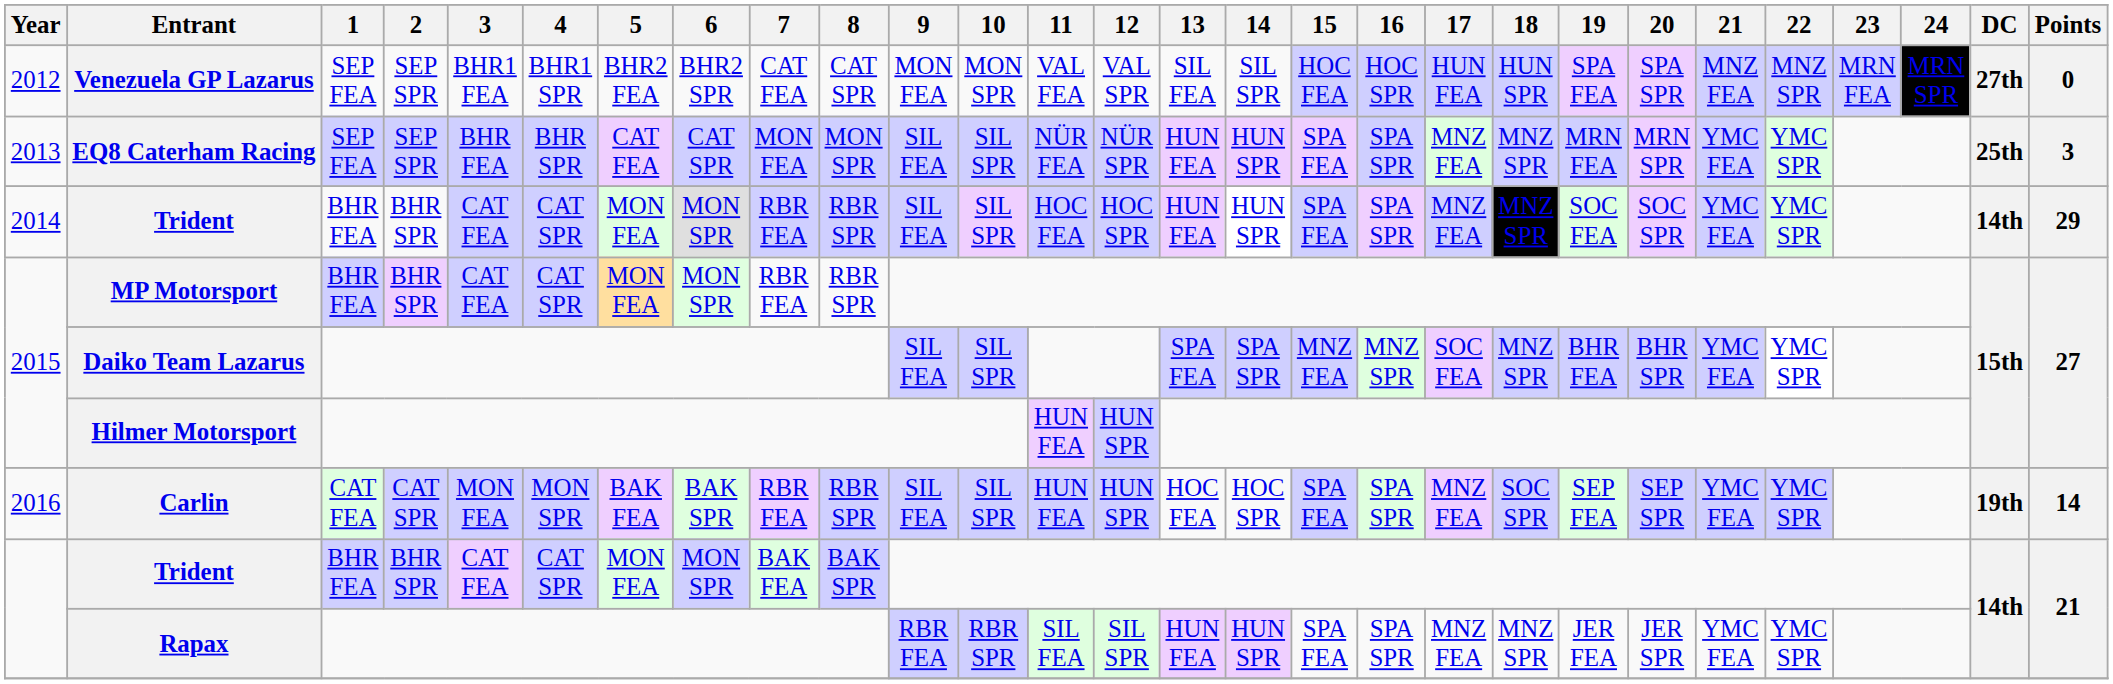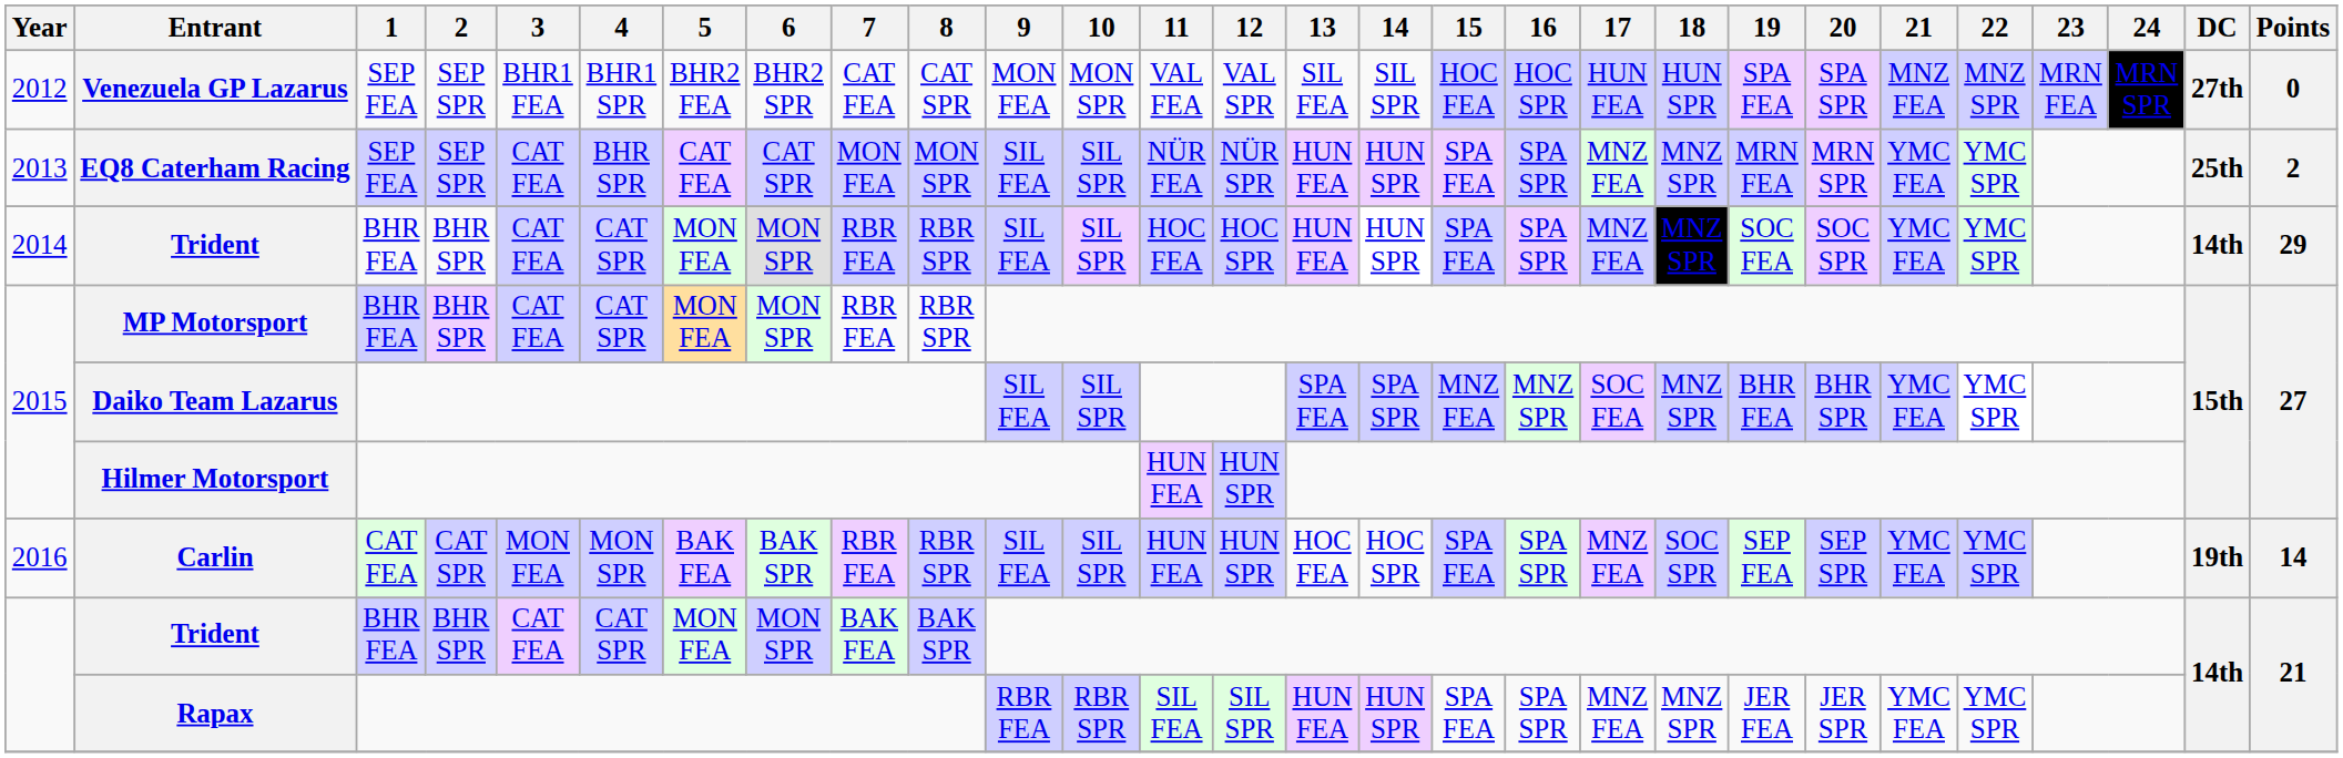EQ8 Caterham Racing | 3: BHR FEA -> CAT FEA
EQ8 Caterham Racing | Points: 3 -> 2
